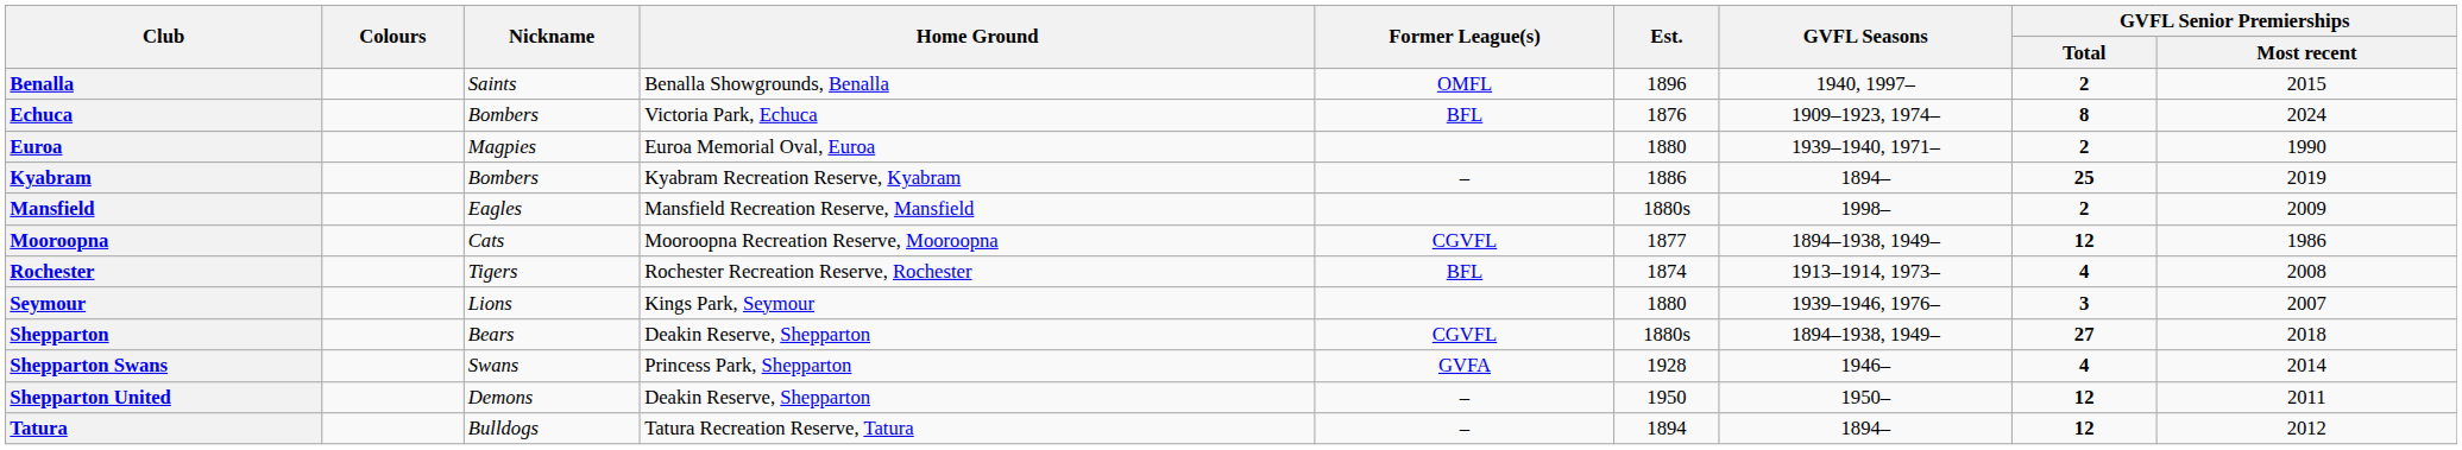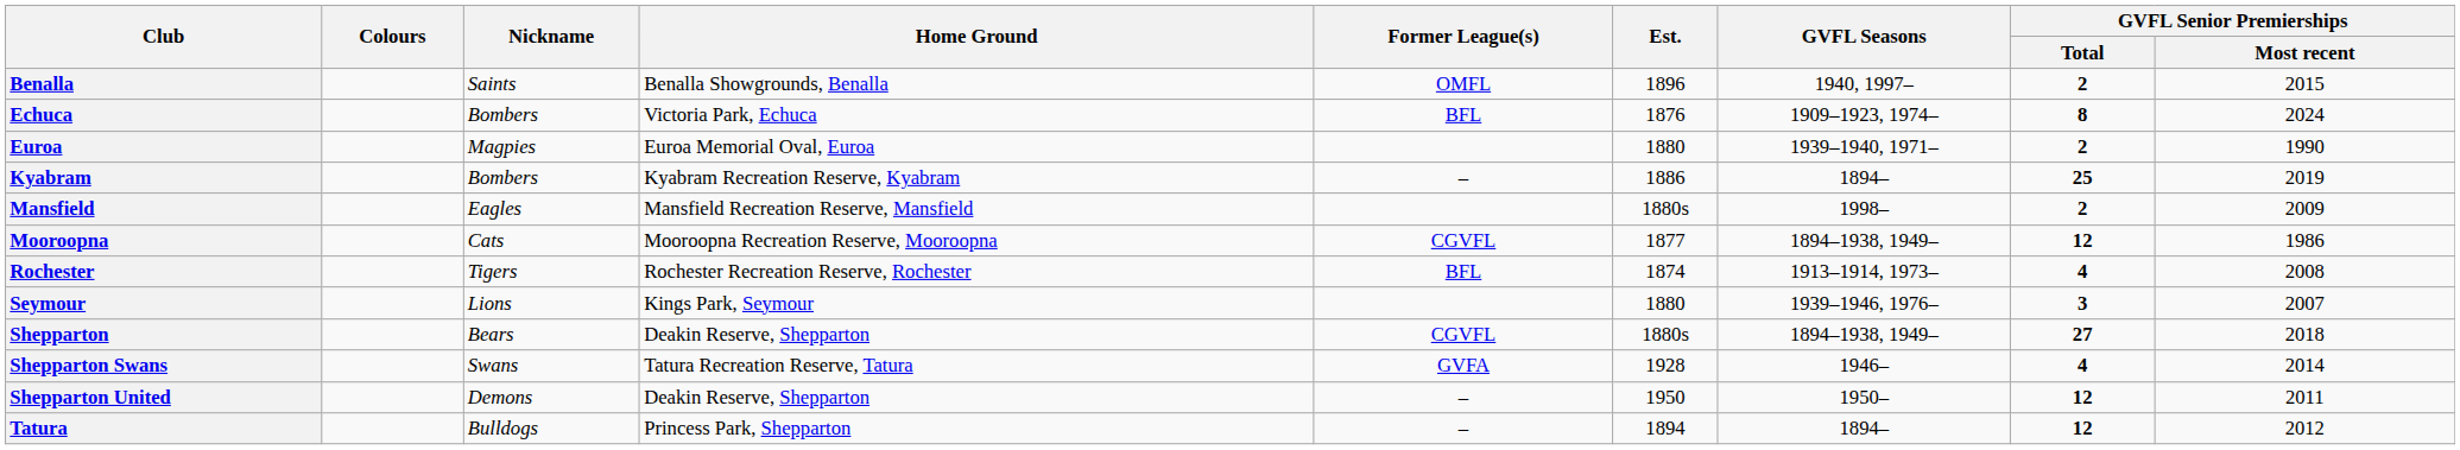Shepparton Swans | Home Ground: Princess Park, Shepparton -> Tatura Recreation Reserve, Tatura
Tatura | Home Ground: Tatura Recreation Reserve, Tatura -> Princess Park, Shepparton
